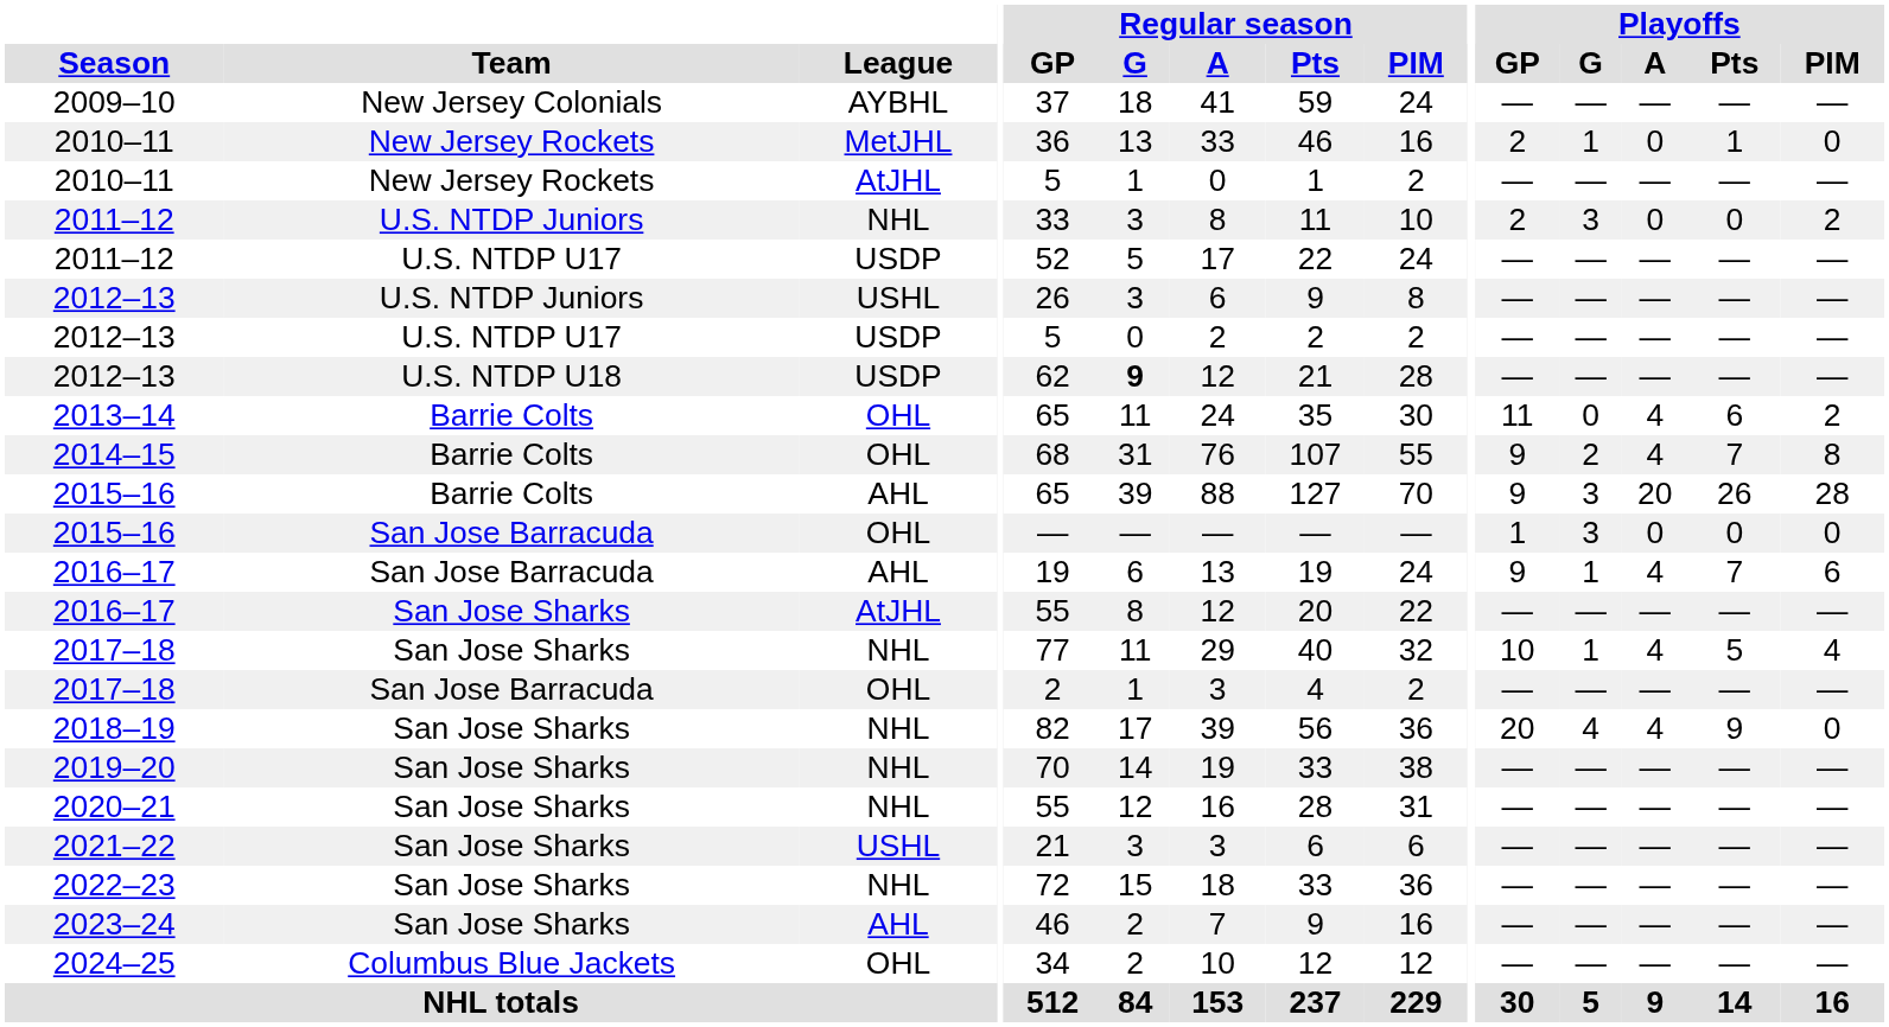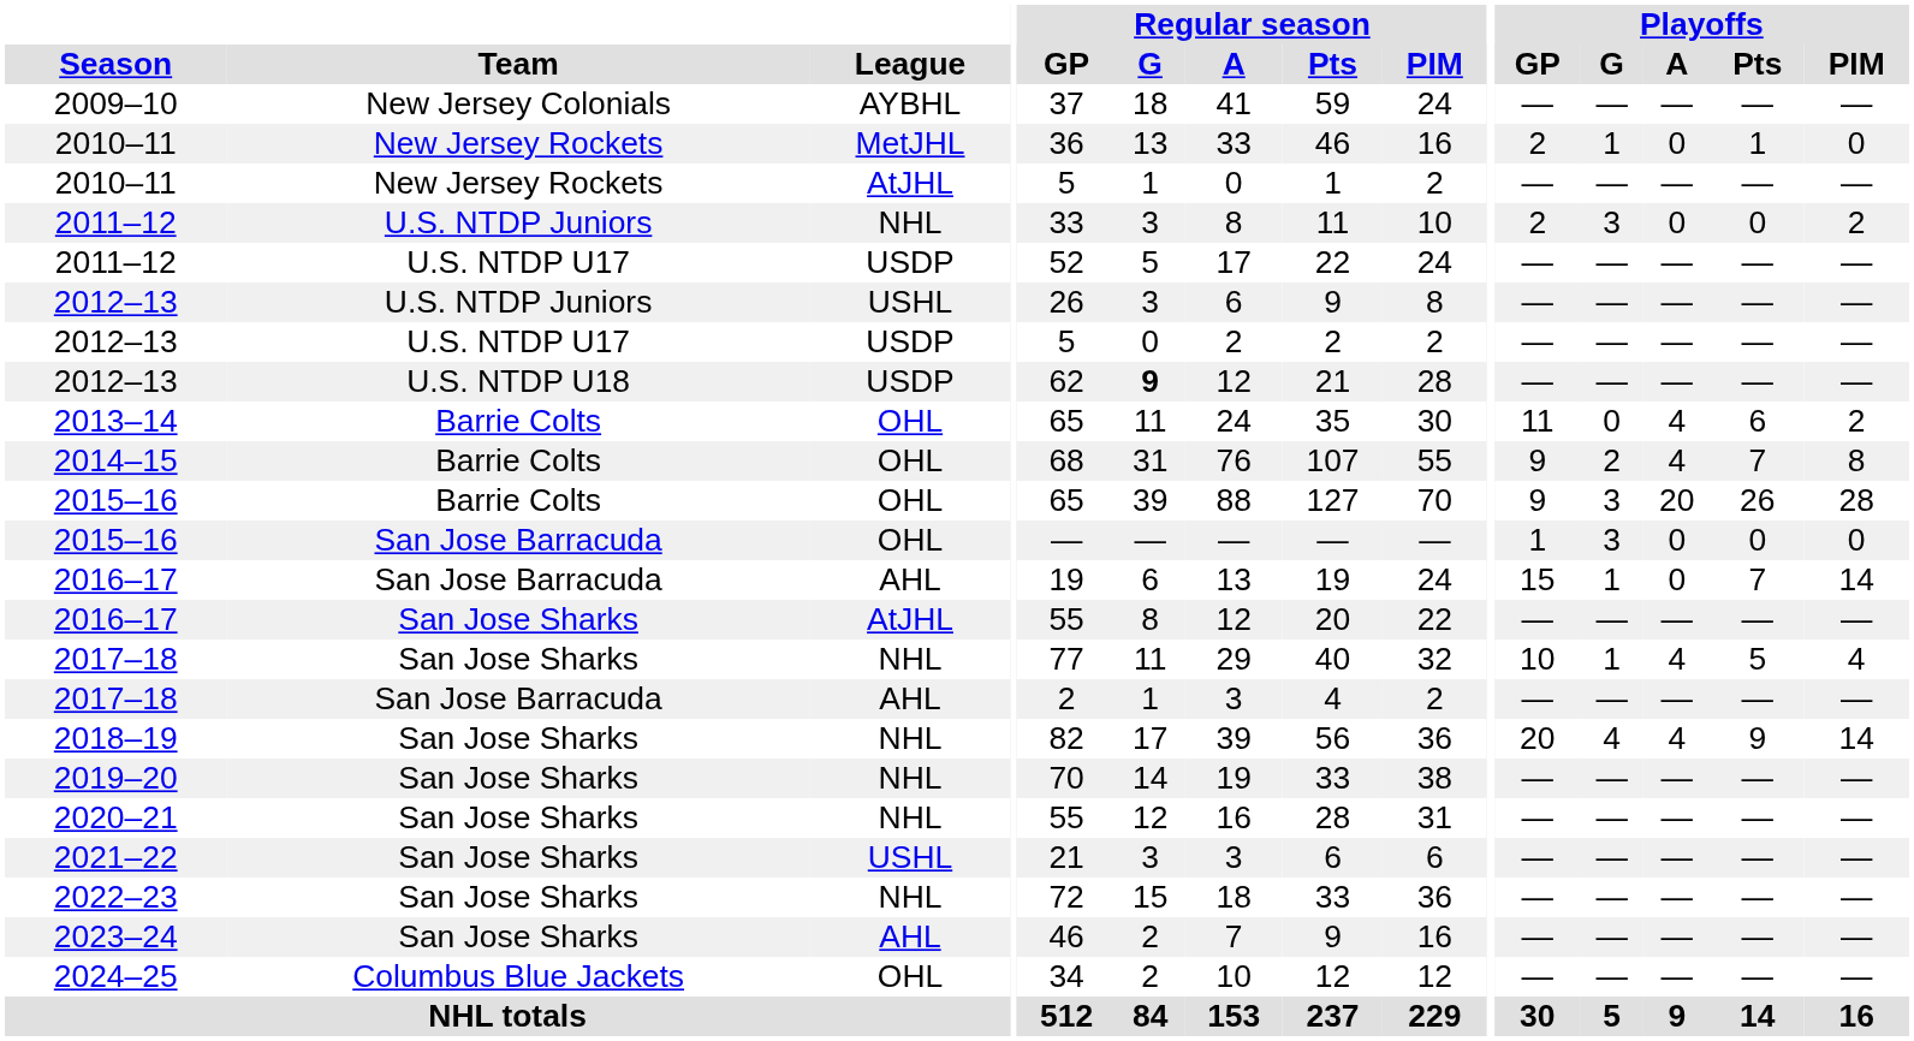2015–16 / Barrie Colts | League: AHL -> OHL
2016–17 / San Jose Barracuda | Playoffs / GP: 9 -> 15
2016–17 / San Jose Barracuda | Playoffs / A: 4 -> 0
2016–17 / San Jose Barracuda | Playoffs / PIM: 6 -> 14
2017–18 / San Jose Barracuda | League: OHL -> AHL
2018–19 | Playoffs / PIM: 0 -> 14
